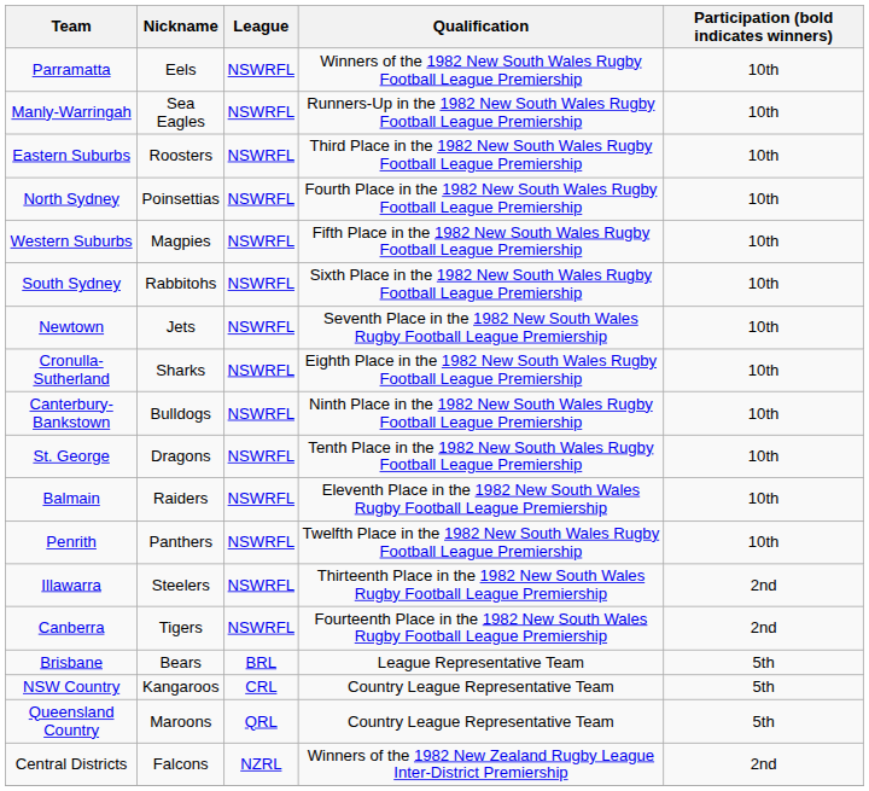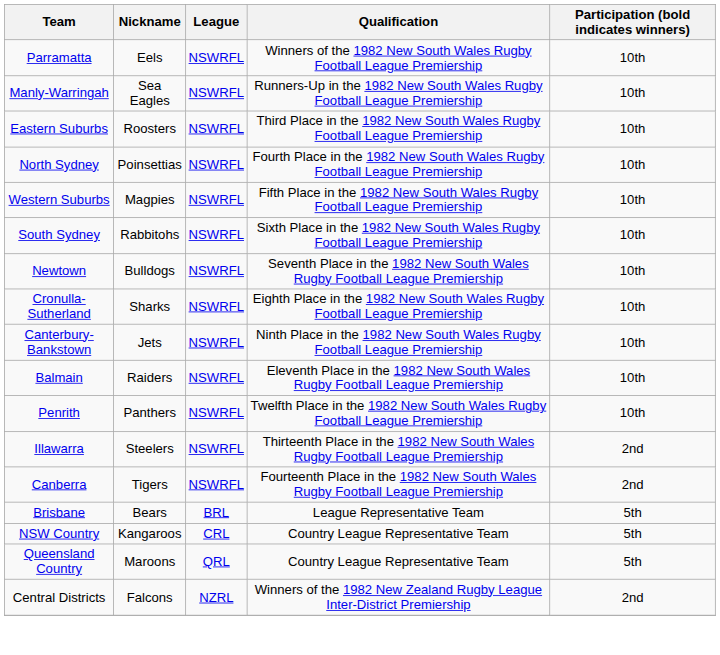Newtown | Nickname: Jets -> Bulldogs
Canterbury-Bankstown | Nickname: Bulldogs -> Jets
- row: St. George | Dragons | NSWRFL | Tenth Place in the 1982 New South Wales Rugby Football League Premiership | 10th
